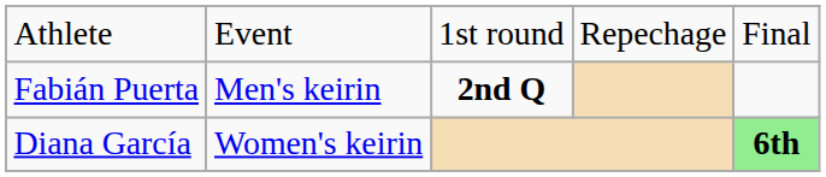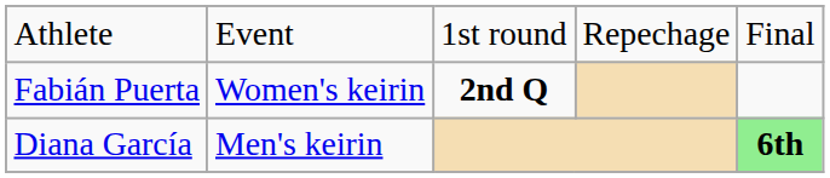Fabián Puerta | column 2: Men's keirin -> Women's keirin
Diana García | column 2: Women's keirin -> Men's keirin
